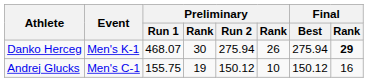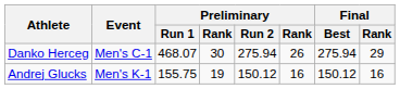Danko Herceg | Event: Men's K-1 -> Men's C-1
Danko Herceg | Final / Rank: bold -> normal
Andrej Glucks | Event: Men's C-1 -> Men's K-1
Andrej Glucks | column 6: 10 -> 16
